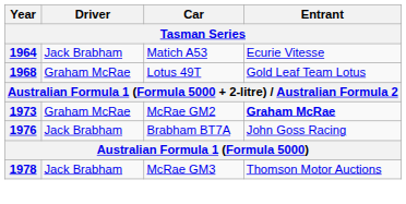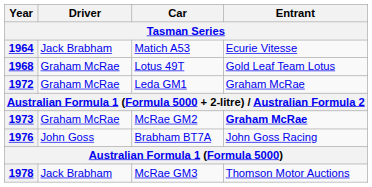+ row: 1972 | Graham McRae | Leda GM1 | Graham McRae
1976 | Driver: Jack Brabham -> John Goss
